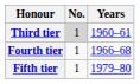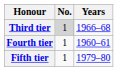Third tier | Years: 1960–61 -> 1966–68
Fourth tier | Years: 1966–68 -> 1960–61
